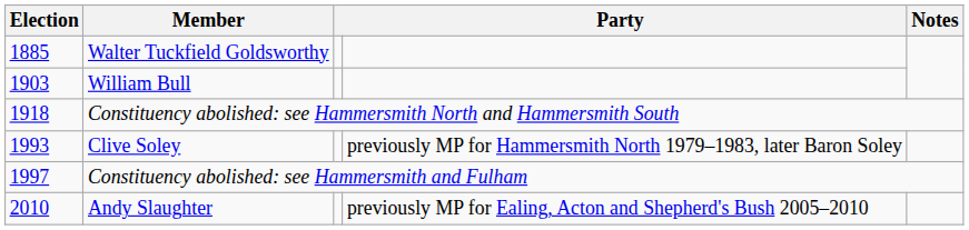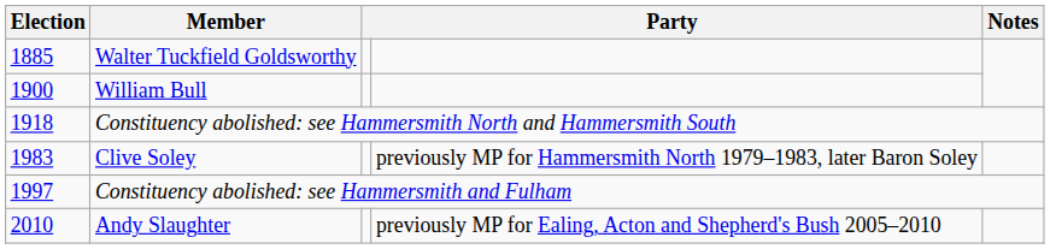William Bull | Election: 1903 -> 1900
Clive Soley | Election: 1993 -> 1983
